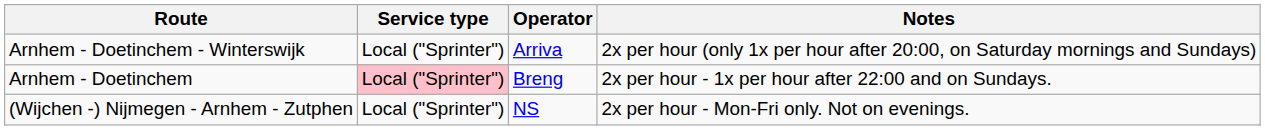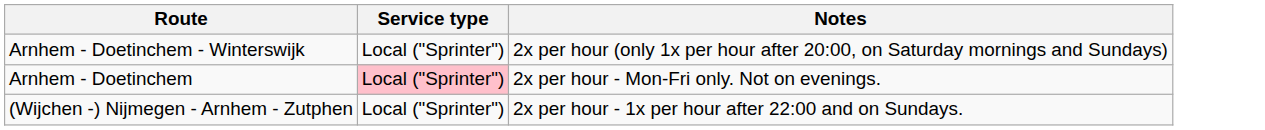- column: Operator | Arriva | Breng | NS
Arnhem - Doetinchem | Notes: 2x per hour - 1x per hour after 22:00 and on Sundays. -> 2x per hour - Mon-Fri only. Not on evenings.
(Wijchen -) Nijmegen - Arnhem - Zutphen | Notes: 2x per hour - Mon-Fri only. Not on evenings. -> 2x per hour - 1x per hour after 22:00 and on Sundays.
